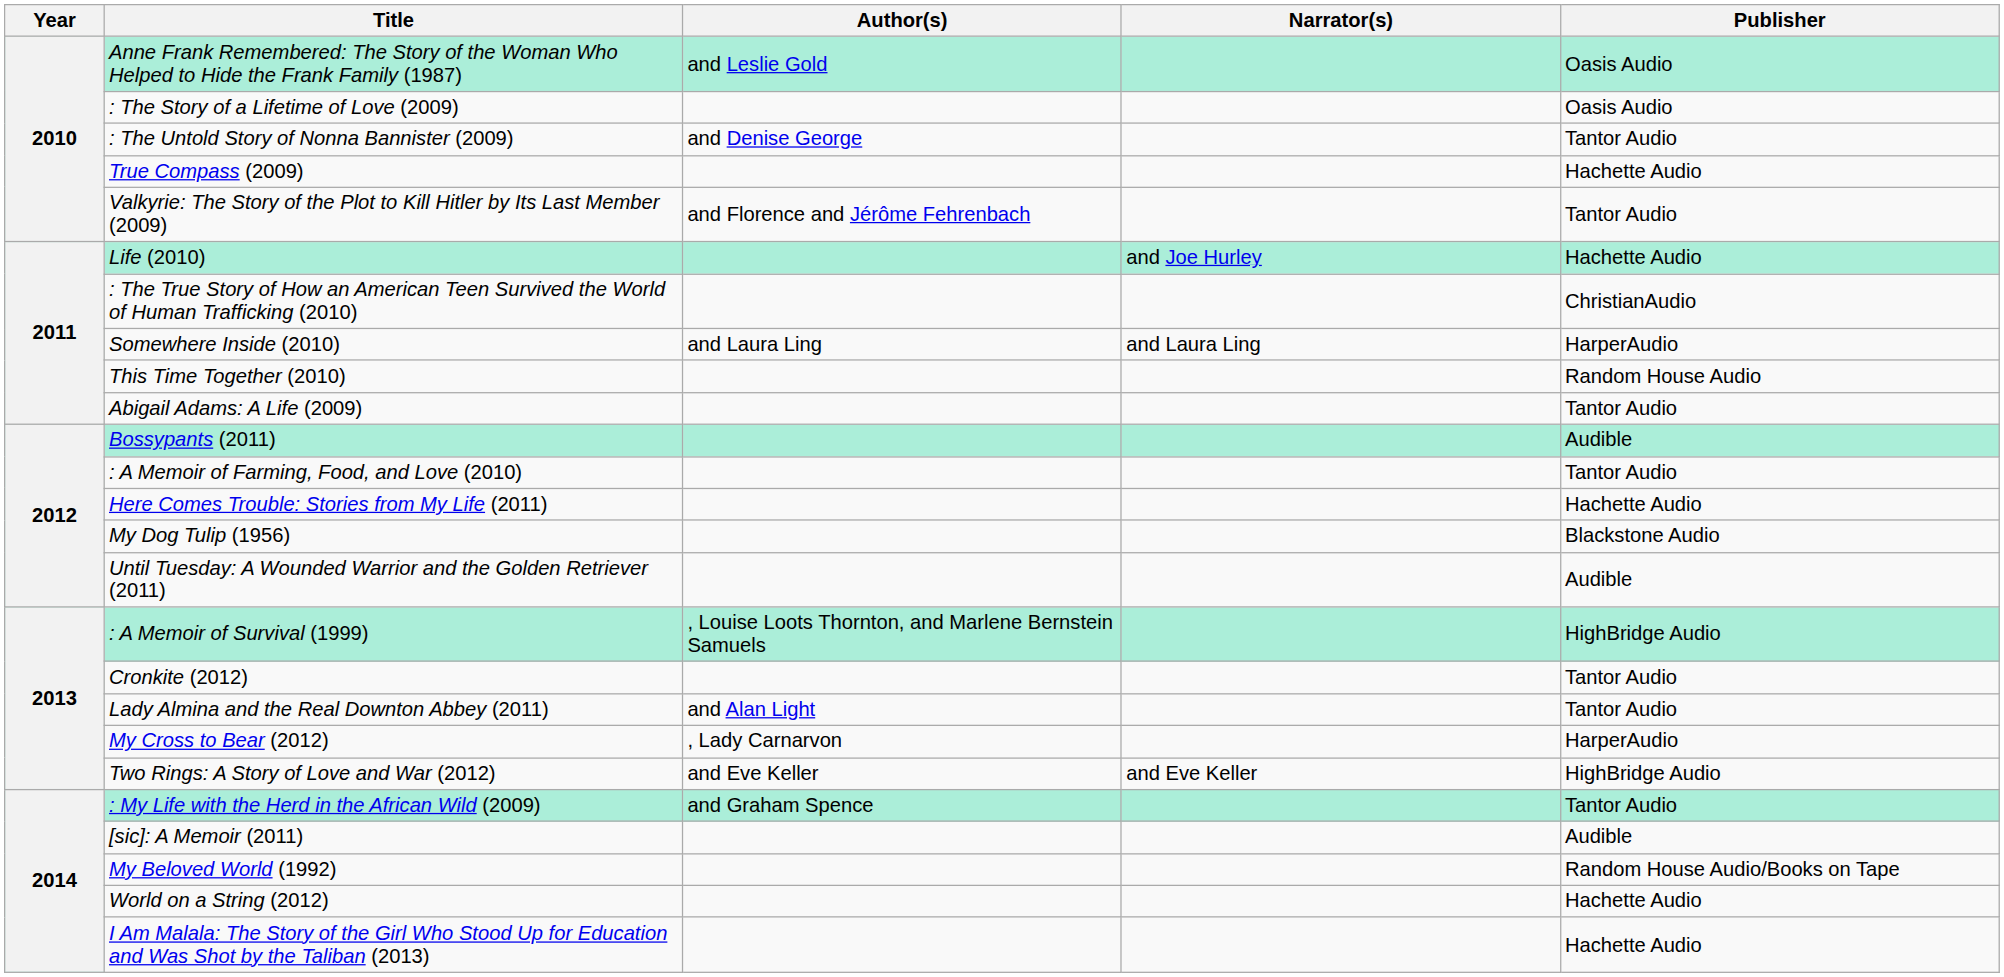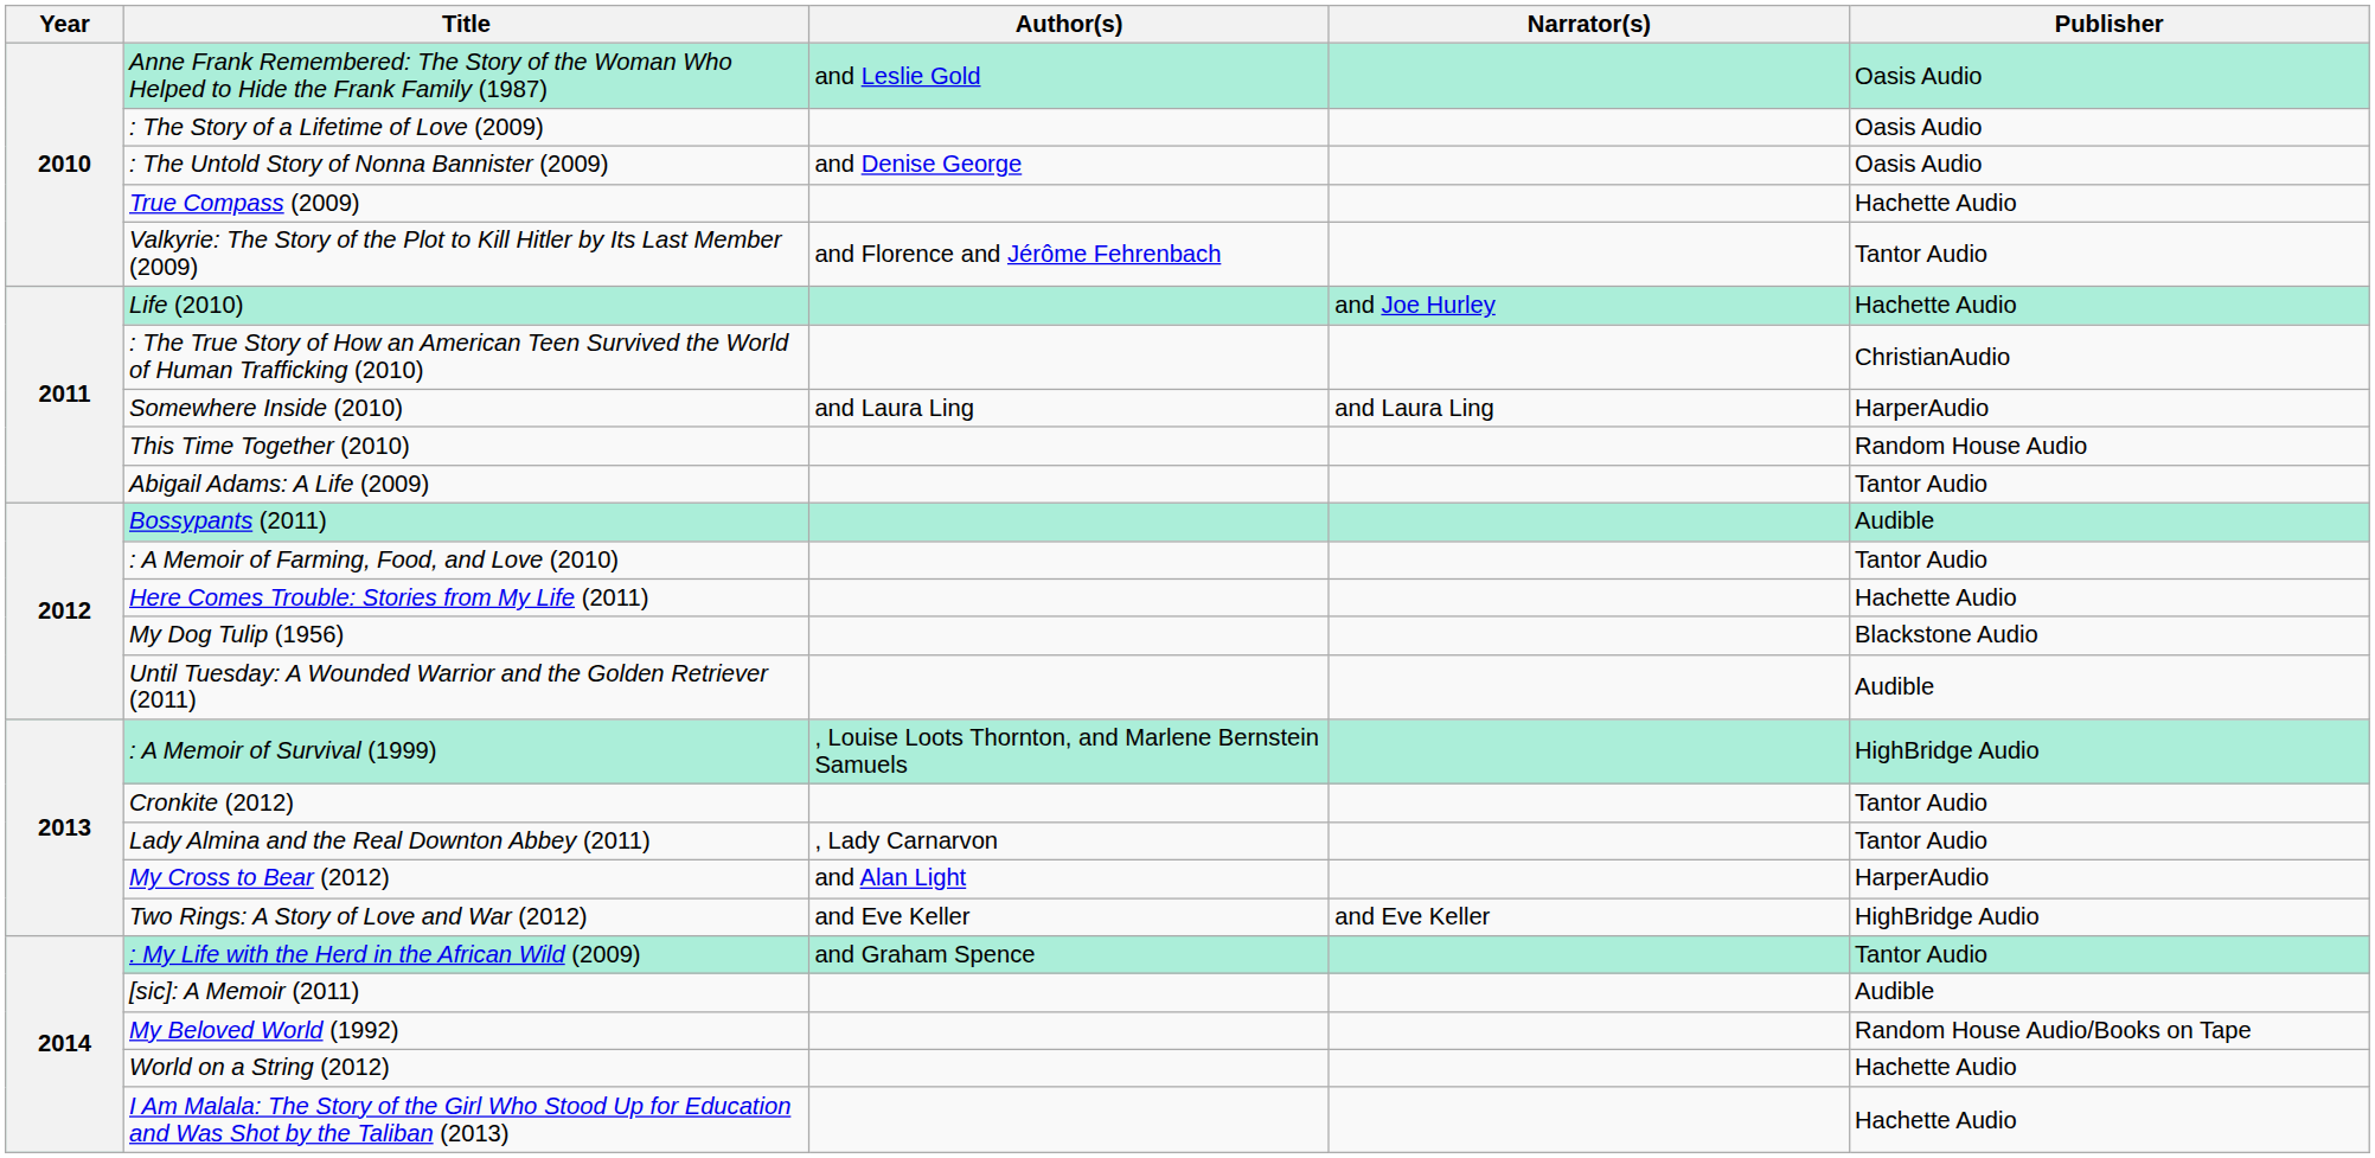: The Untold Story of Nonna Bannister (2009) | Publisher: Tantor Audio -> Oasis Audio
Lady Almina and the Real Downton Abbey (2011) | Author(s): and Alan Light -> , Lady Carnarvon
My Cross to Bear (2012) | Author(s): , Lady Carnarvon -> and Alan Light
